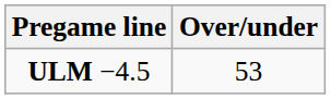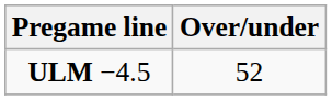ULM −4.5 | Over/under: 53 -> 52
